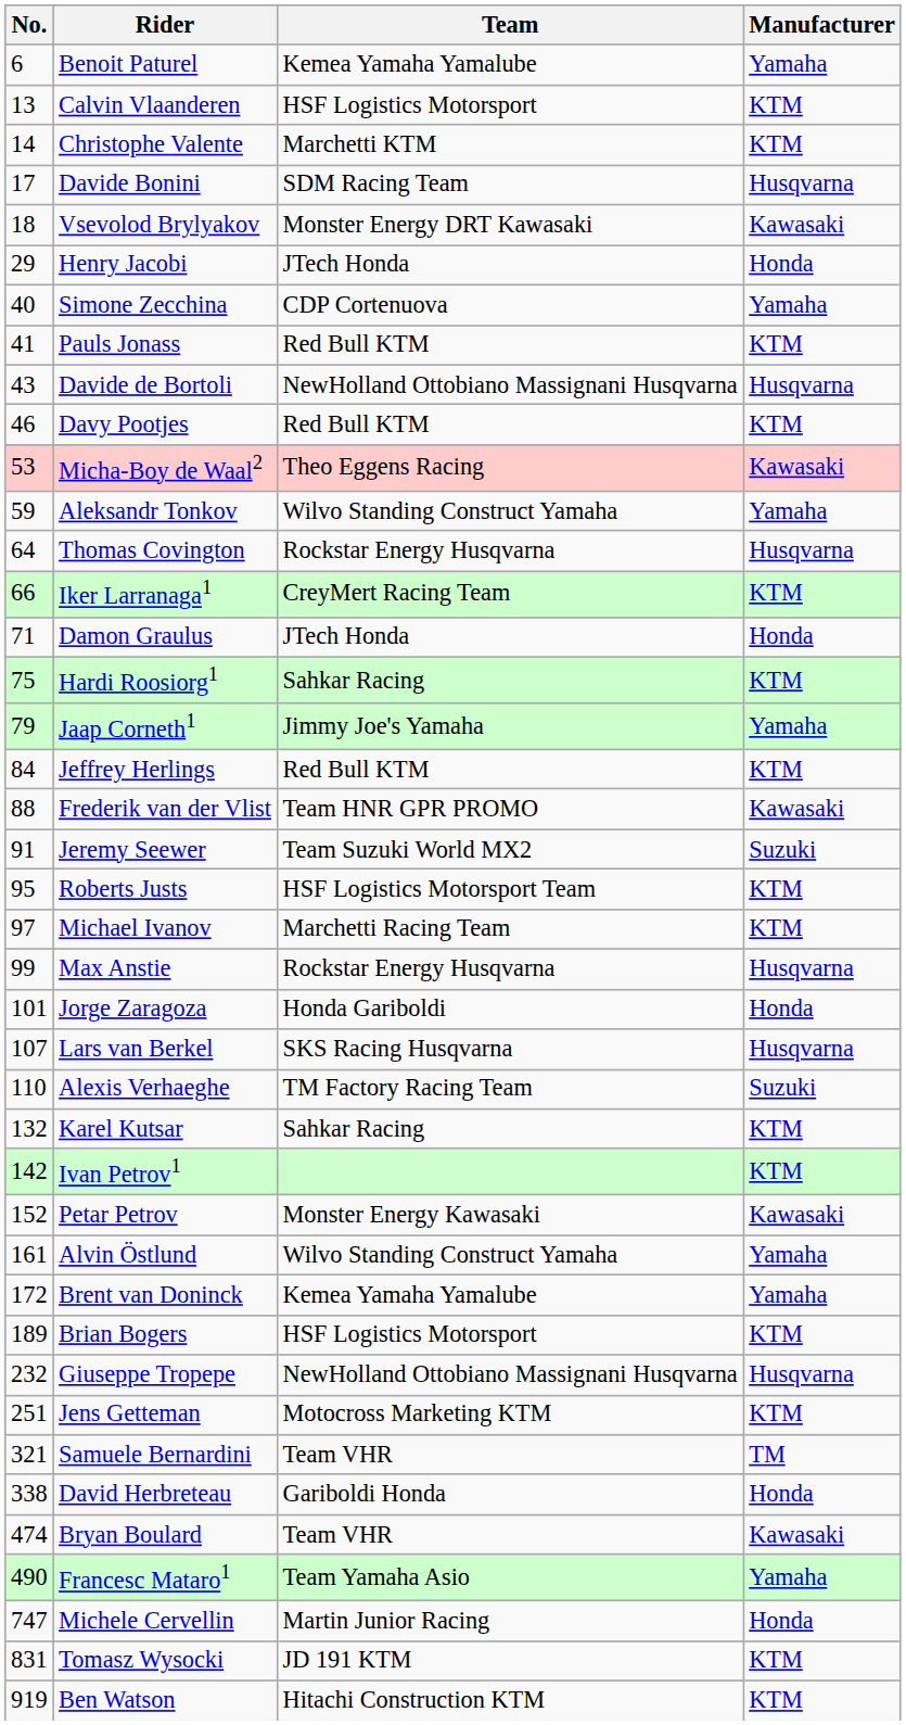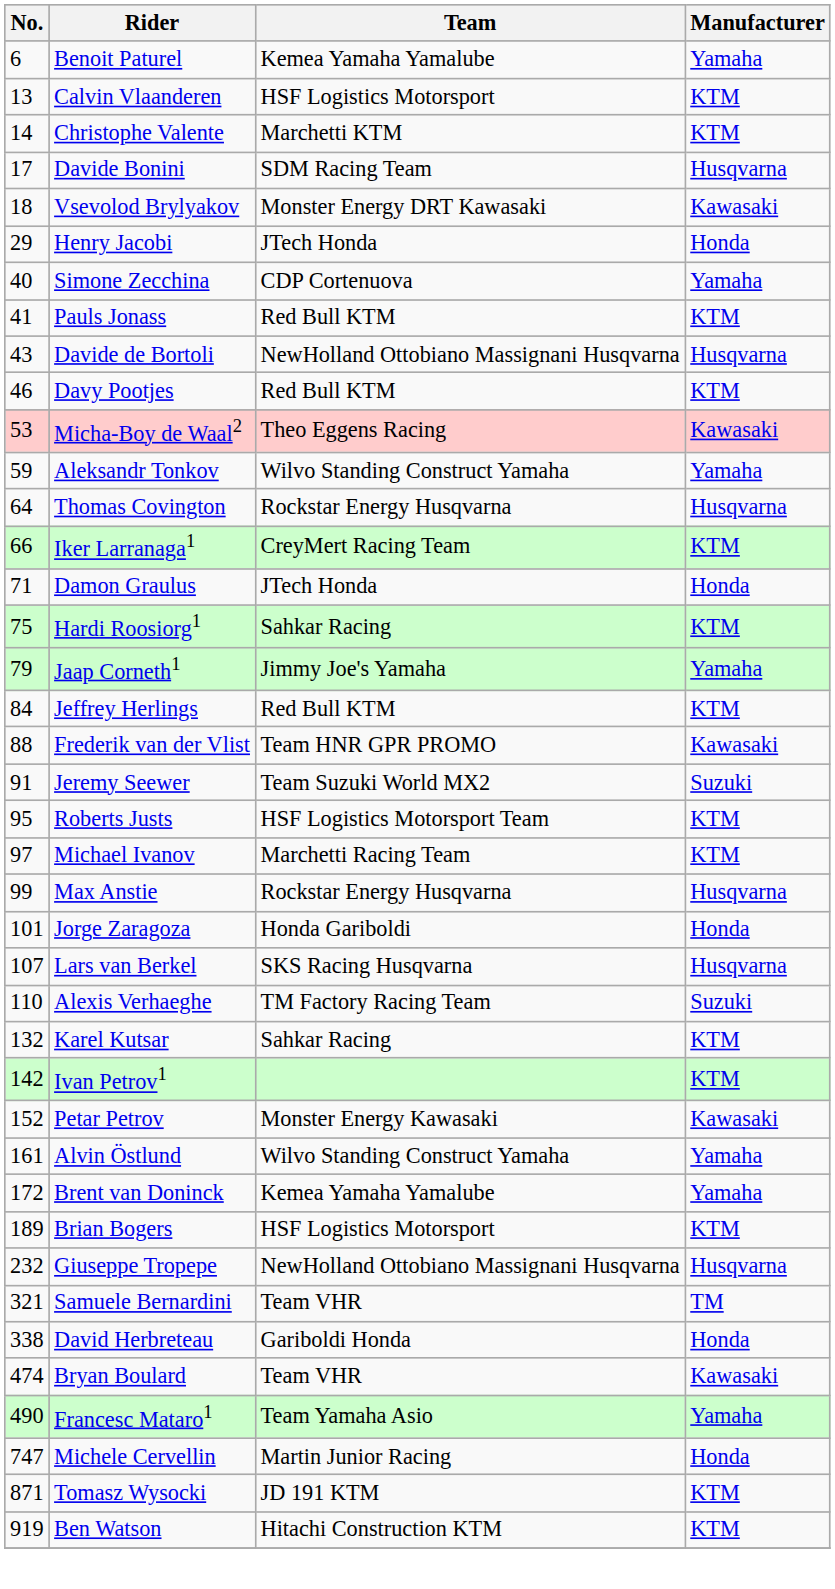- row: 251 | Jens Getteman | Motocross Marketing KTM | KTM
Tomasz Wysocki | No.: 831 -> 871
